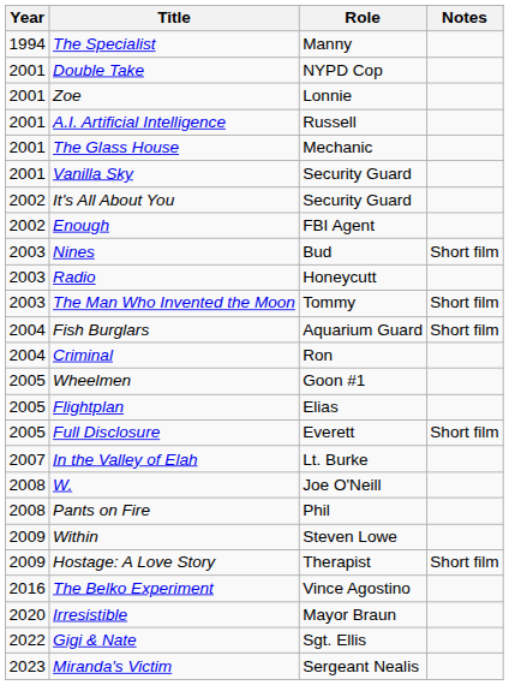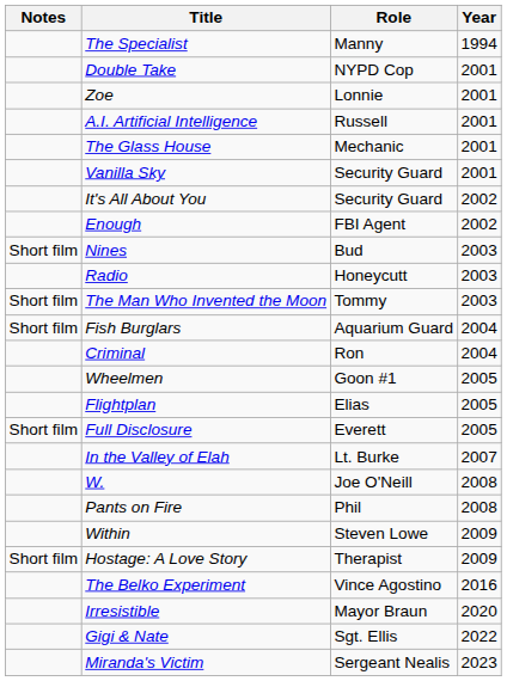columns swapped: Year <-> Notes
